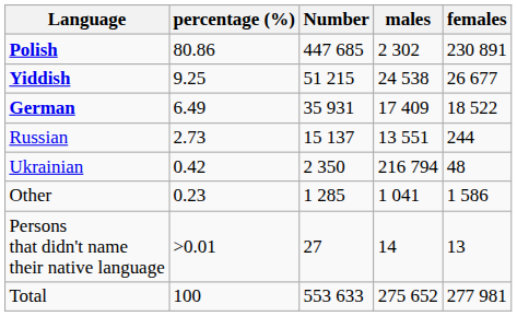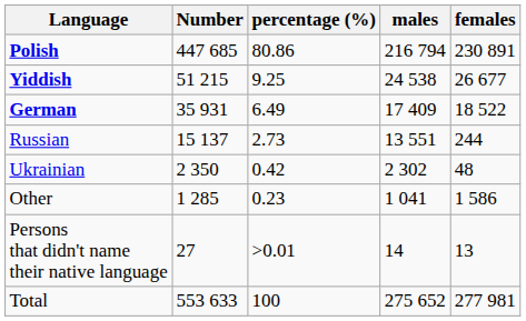columns swapped: Number <-> percentage (%)
Polish | males: 2 302 -> 216 794
Ukrainian | males: 216 794 -> 2 302
